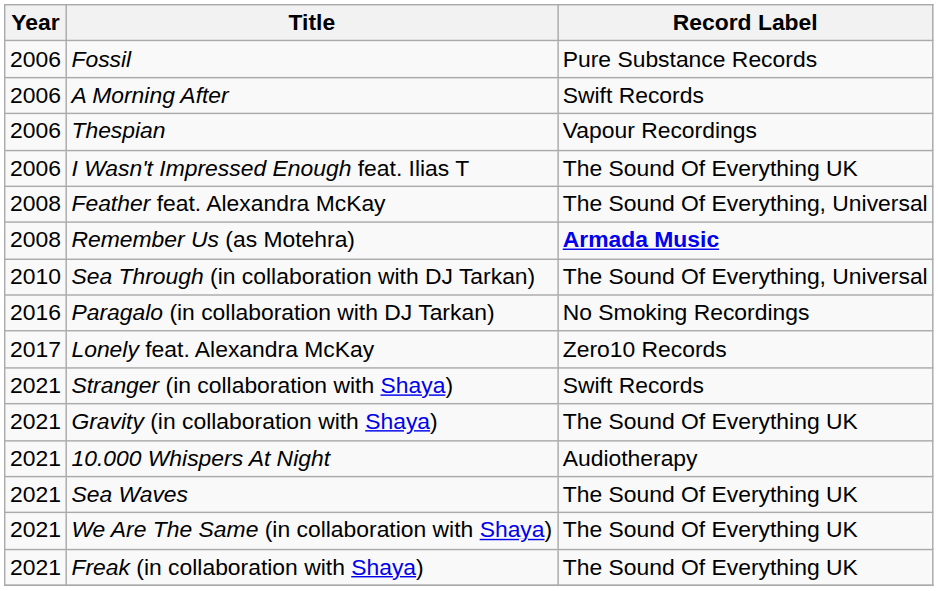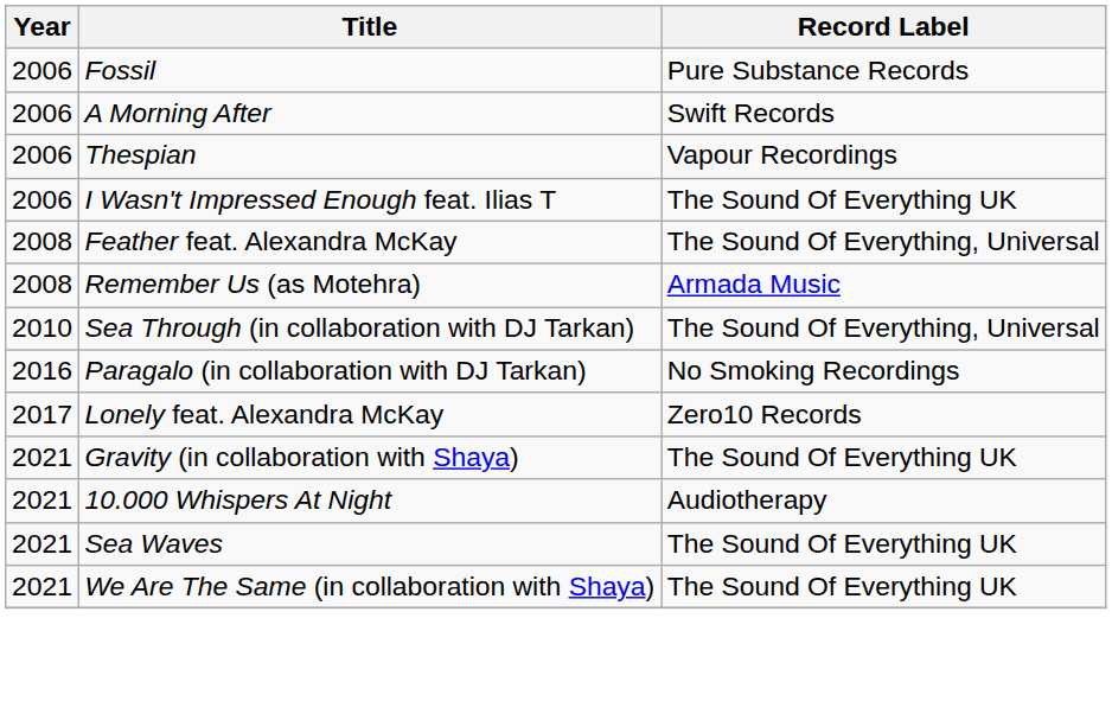Remember Us (as Motehra) | Record Label: bold -> normal
- row: 2021 | Stranger (in collaboration with Shaya) | Swift Records
- row: 2021 | Freak (in collaboration with Shaya) | The Sound Of Everything UK
